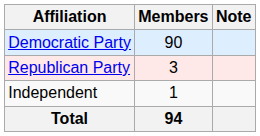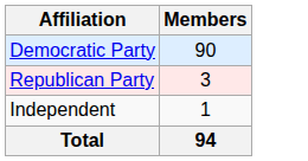- column: Note
